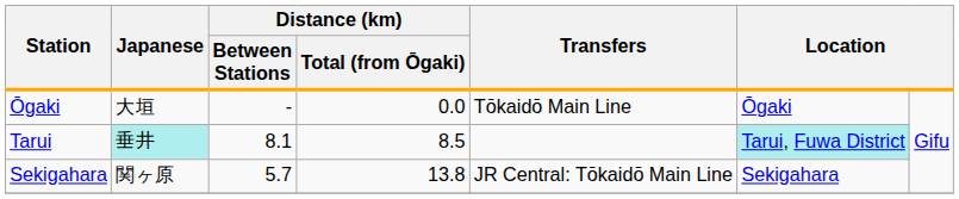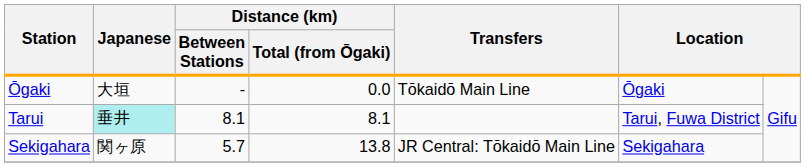Tarui | Distance (km) / Total (from Ōgaki): 8.5 -> 8.1
Tarui | column 6: paleturquoise background -> no background
